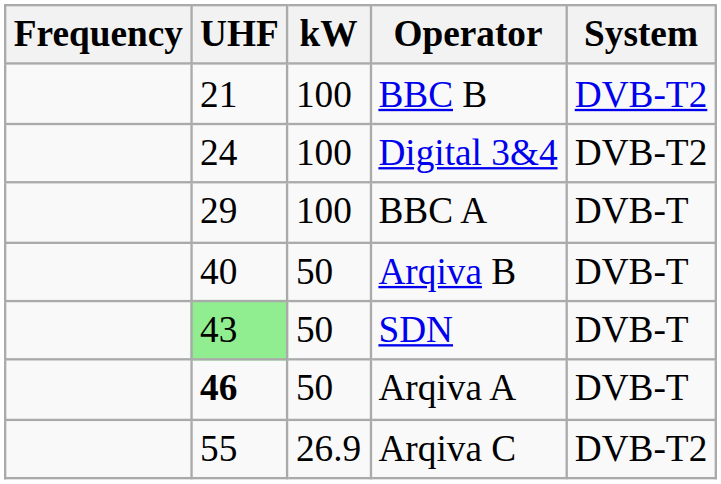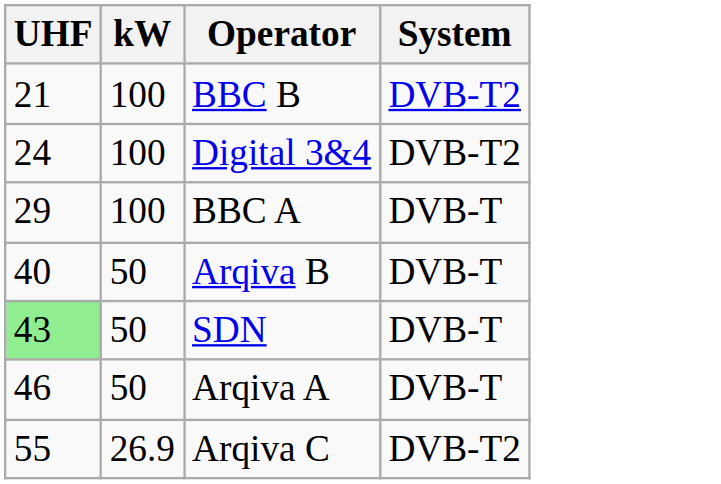- column: Frequency
Arqiva A | UHF: bold -> normal
